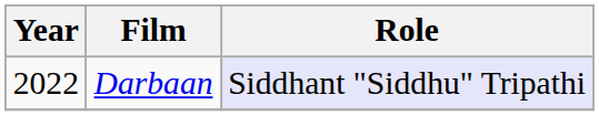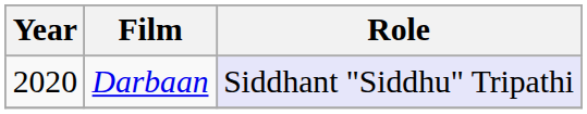Darbaan | Year: 2022 -> 2020
